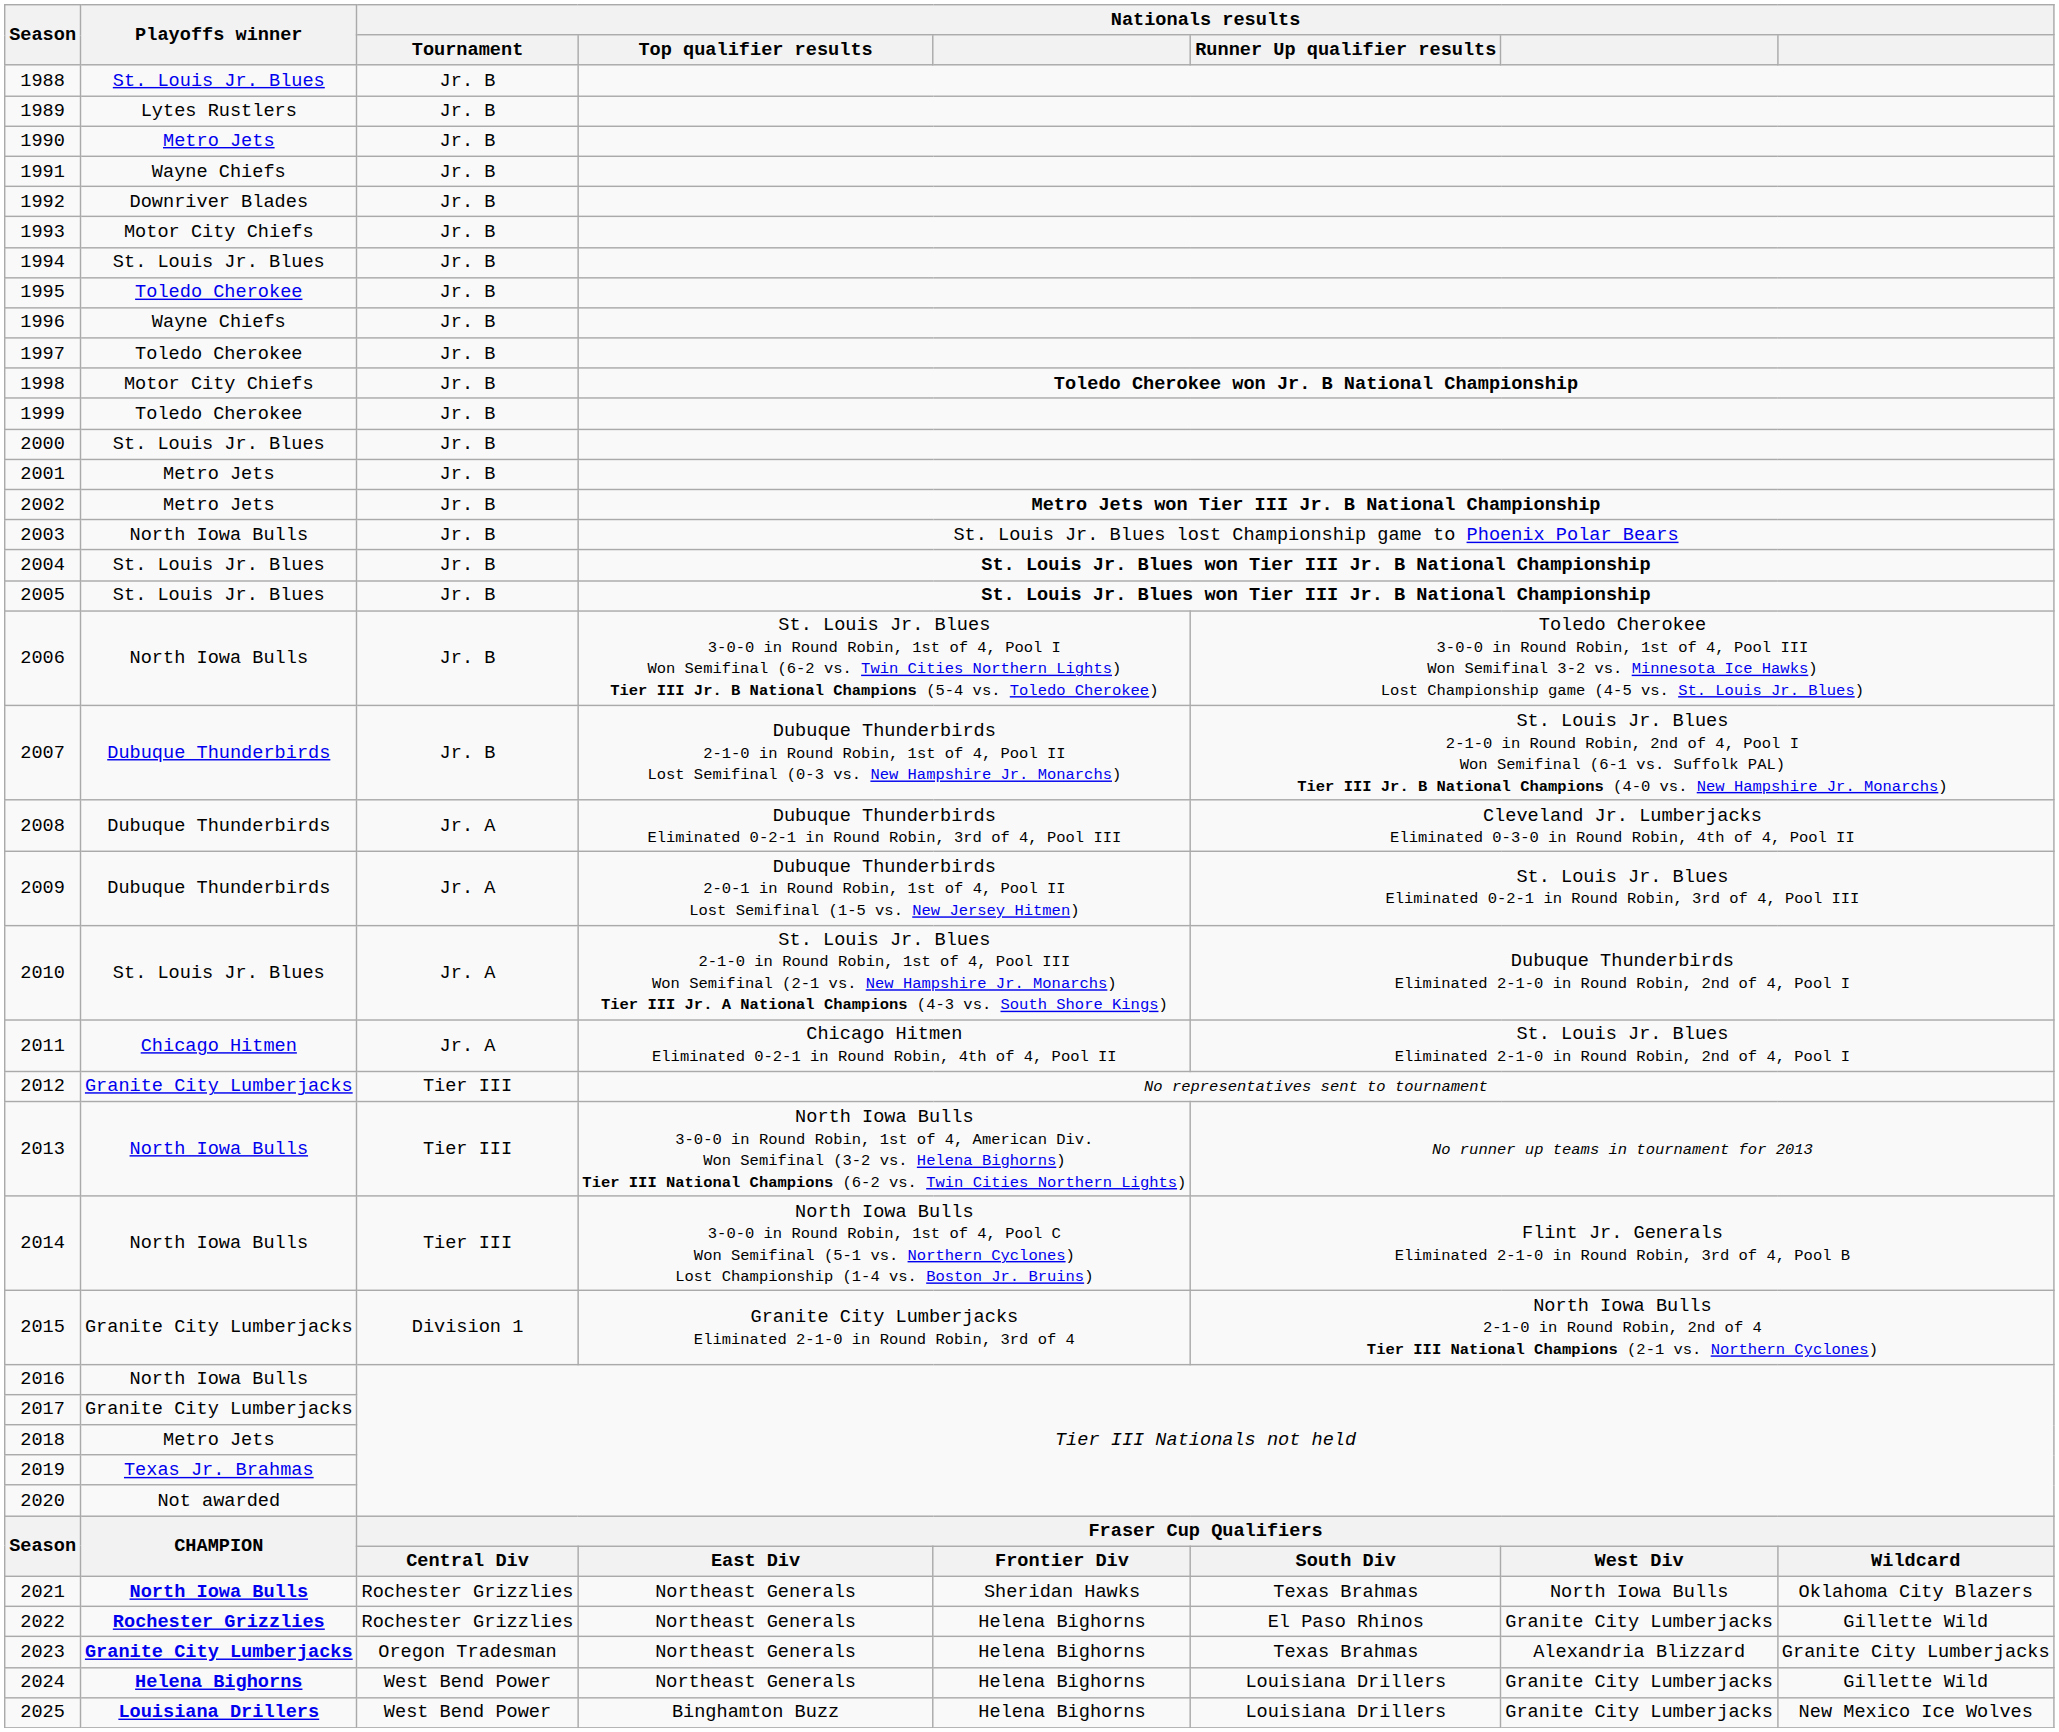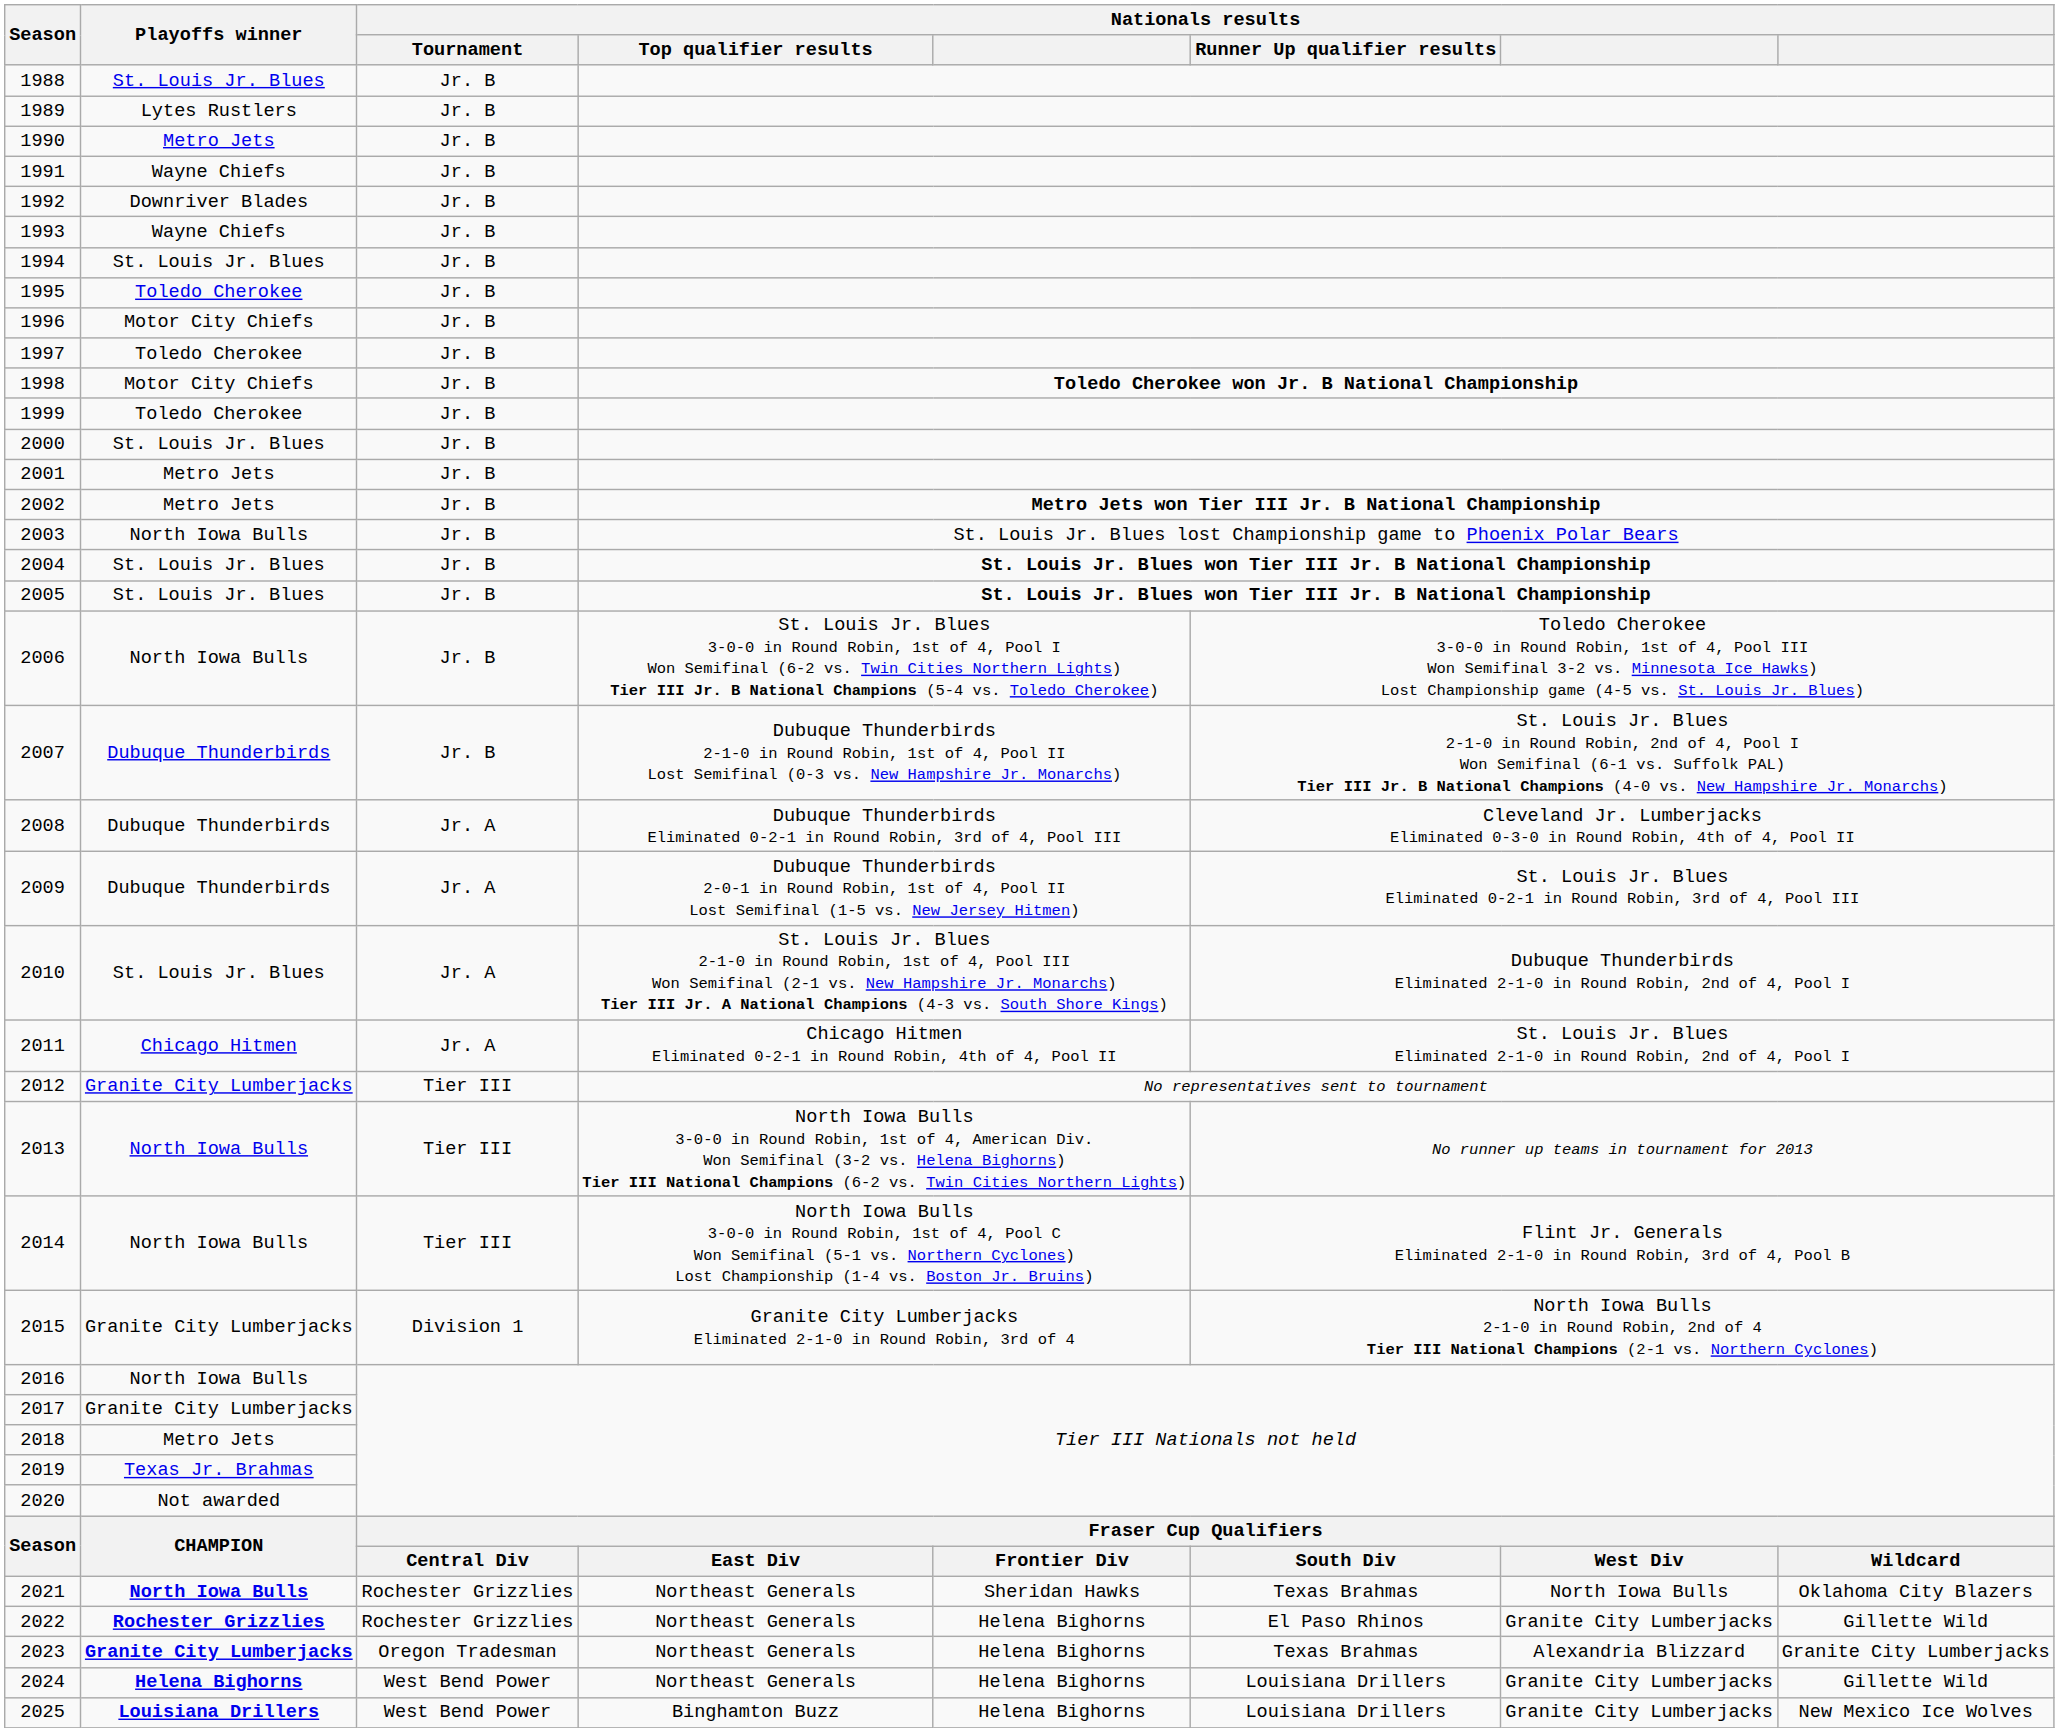1993 | Playoffs winner: Motor City Chiefs -> Wayne Chiefs
1996 | Playoffs winner: Wayne Chiefs -> Motor City Chiefs
